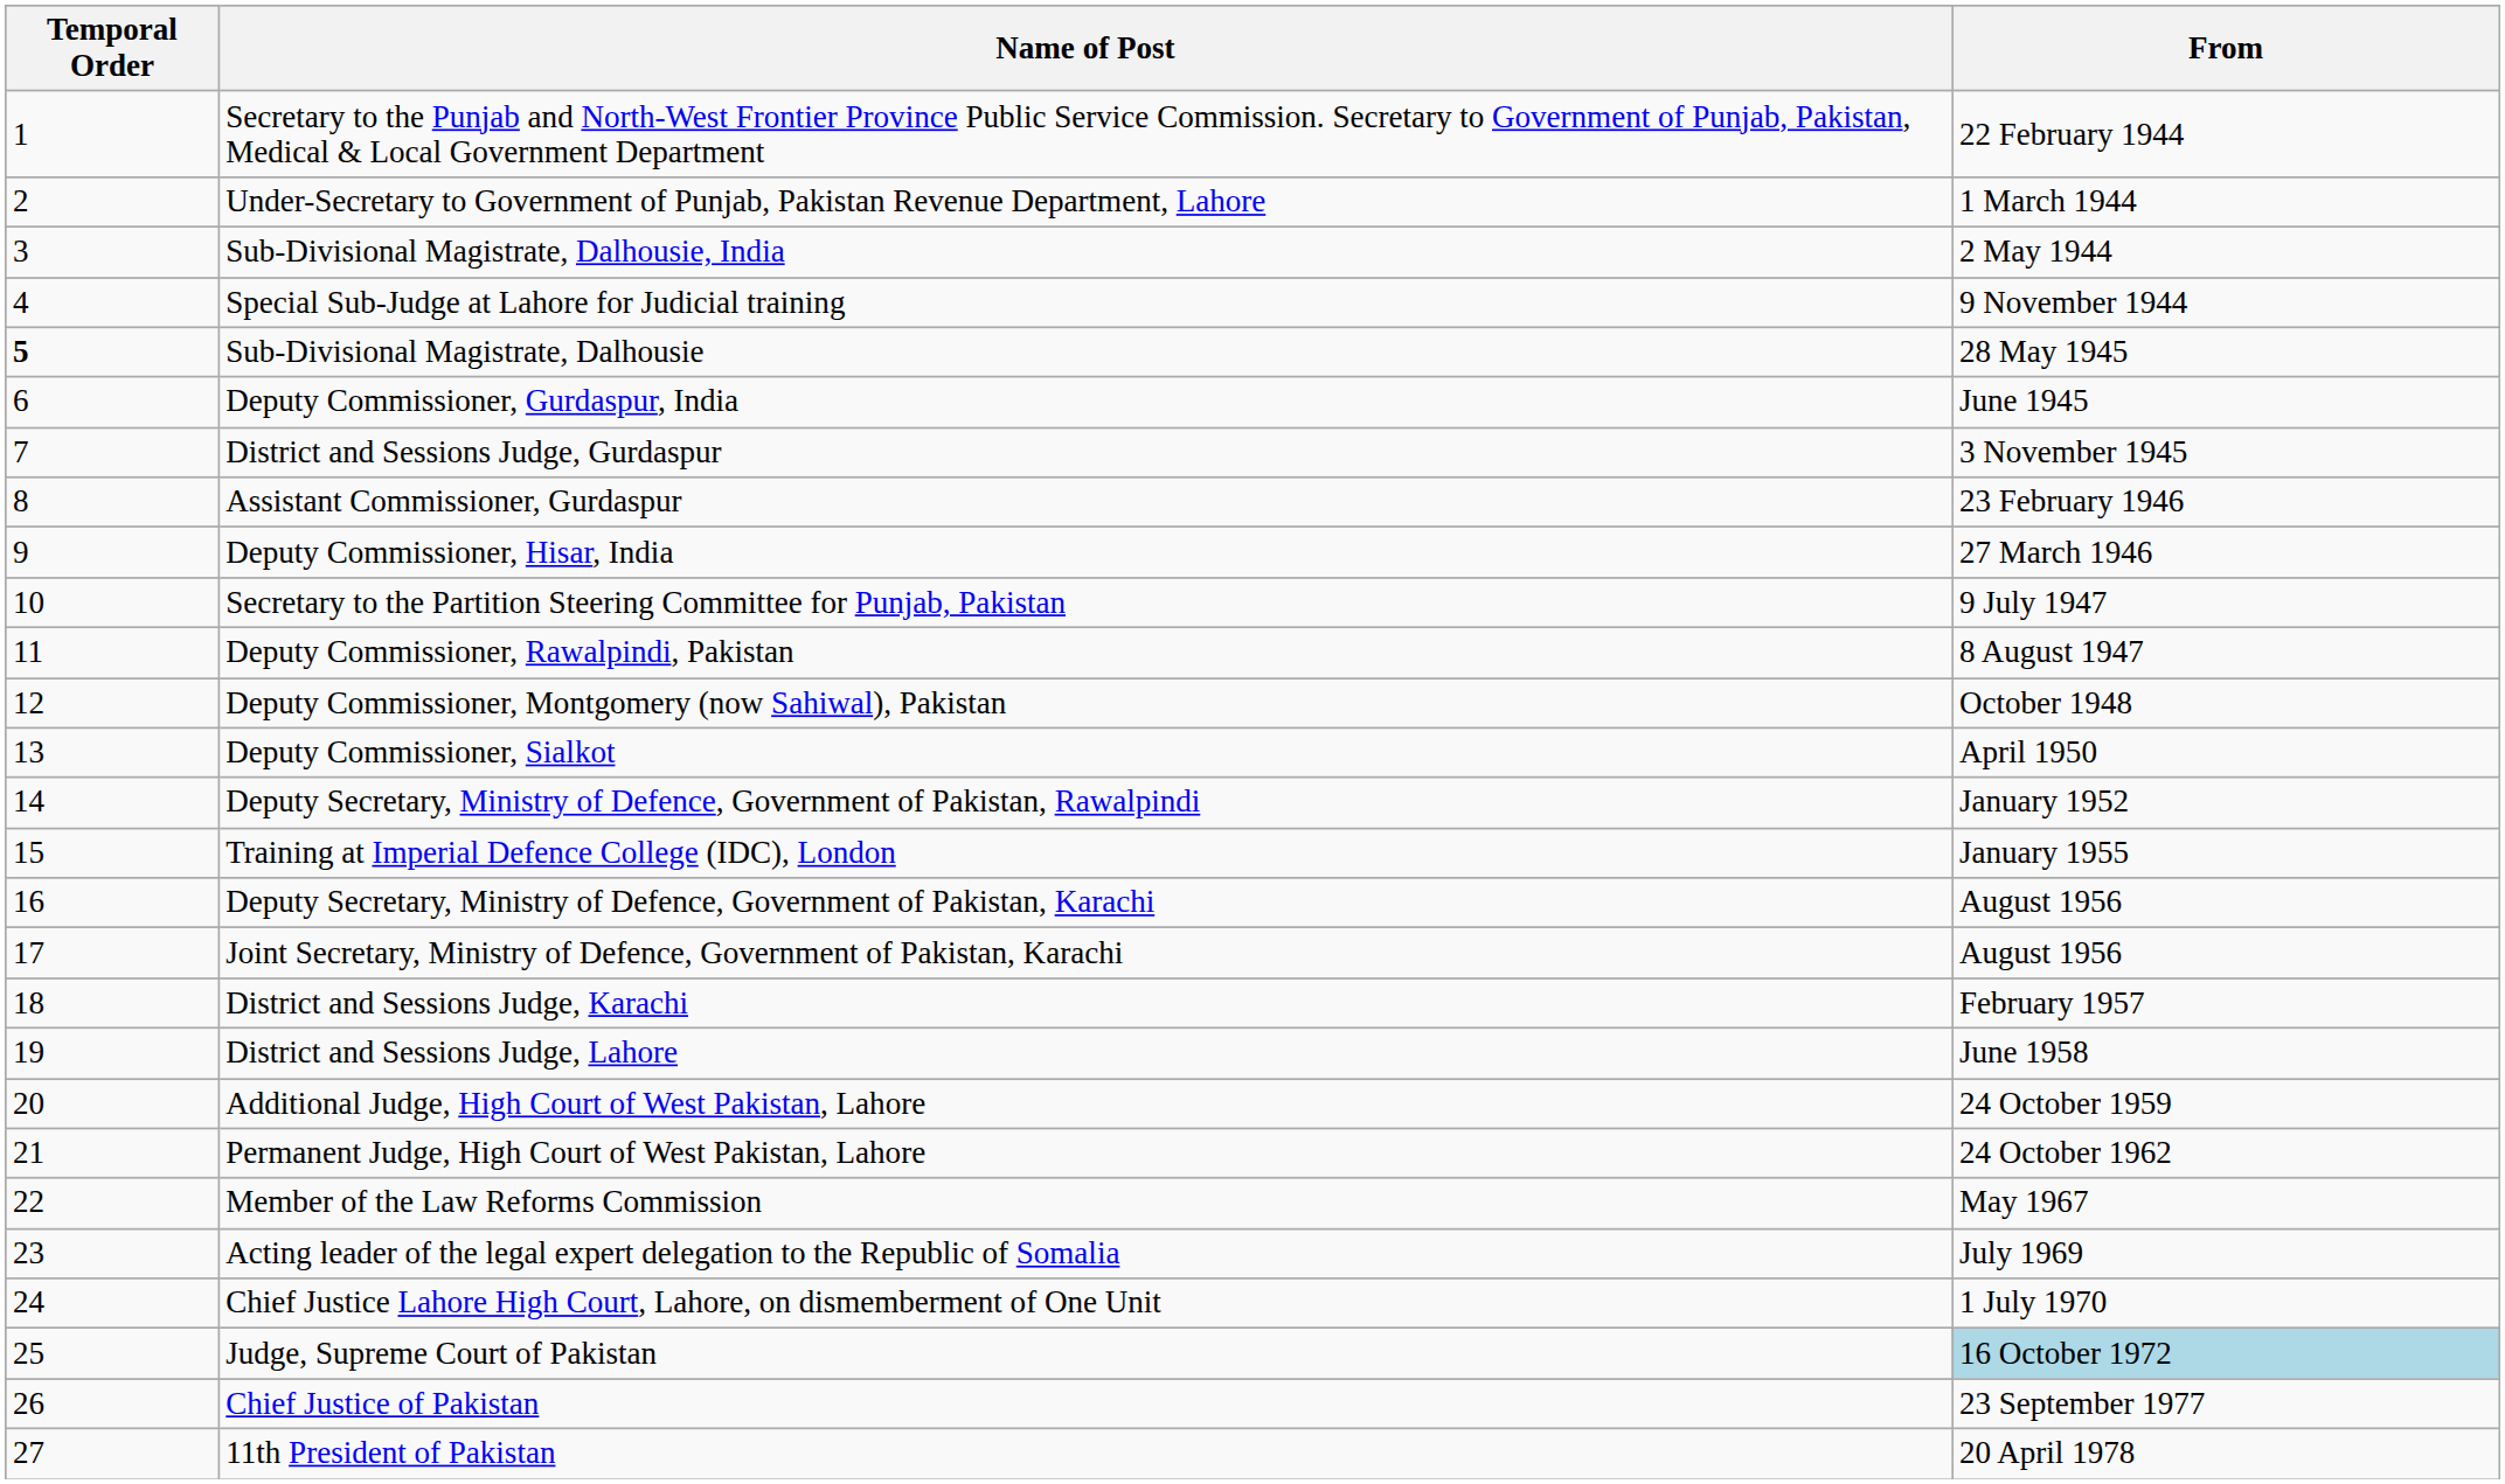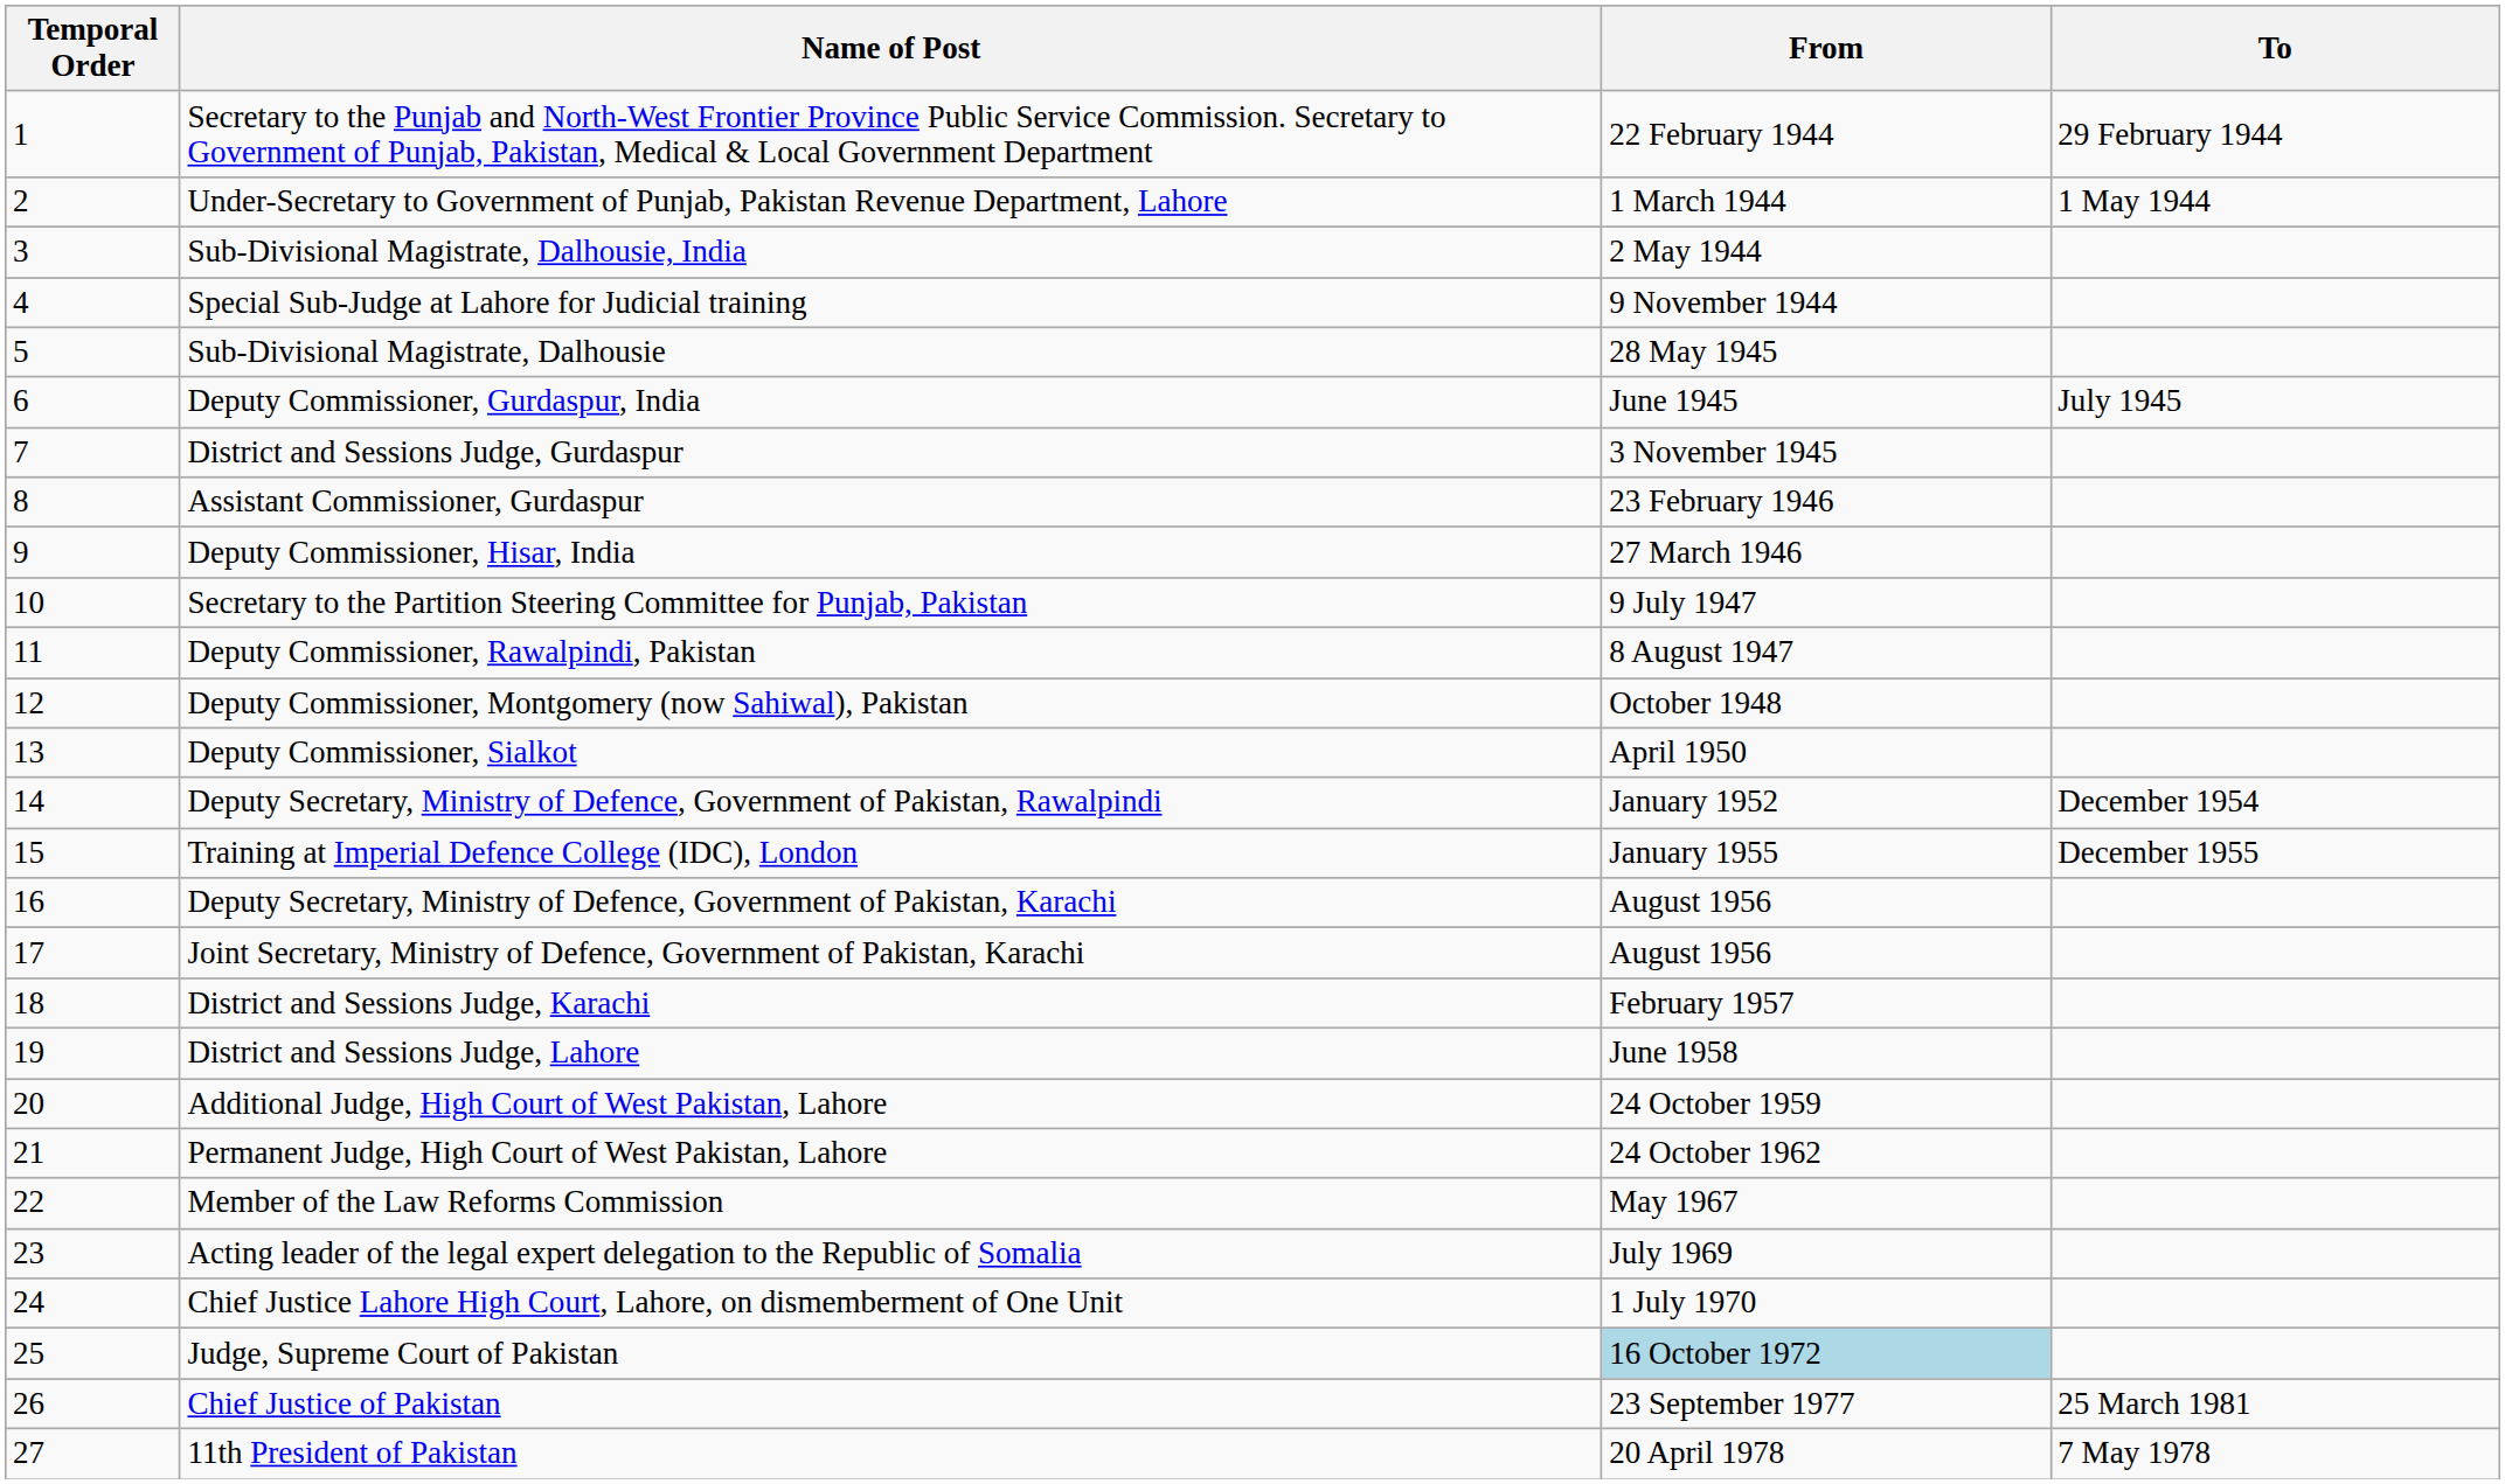+ column: To | 29 February 1944 | 1 May 1944 | July 1945 | December 1954 | December 1955 | 25 March 1981 | 7 May 1978
Sub-Divisional Magistrate, Dalhousie | Temporal Order: bold -> normal
